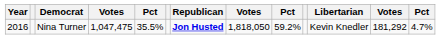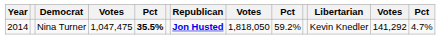Nina Turner | Year: 2016 -> 2014
Nina Turner | column 5: normal -> bold
Nina Turner | column 12: 181,292 -> 141,292
